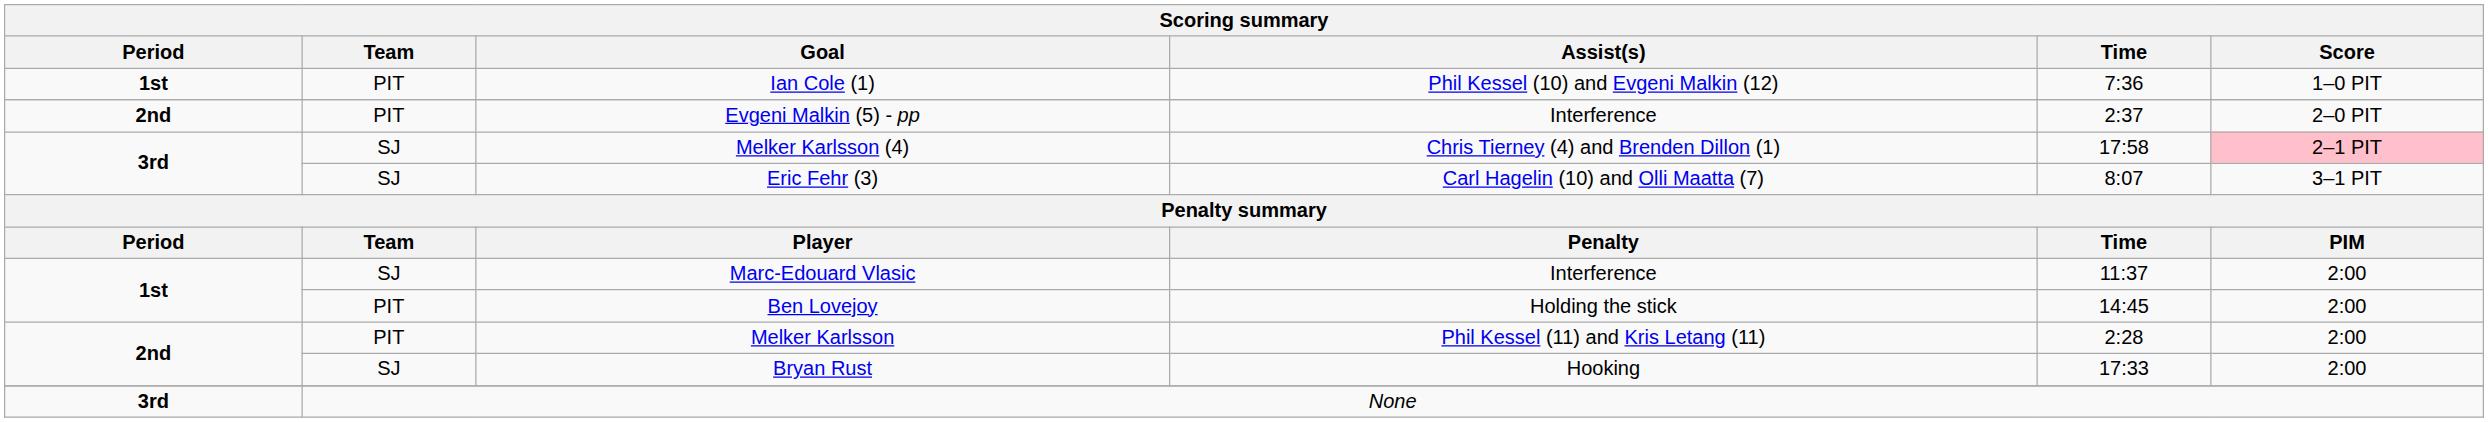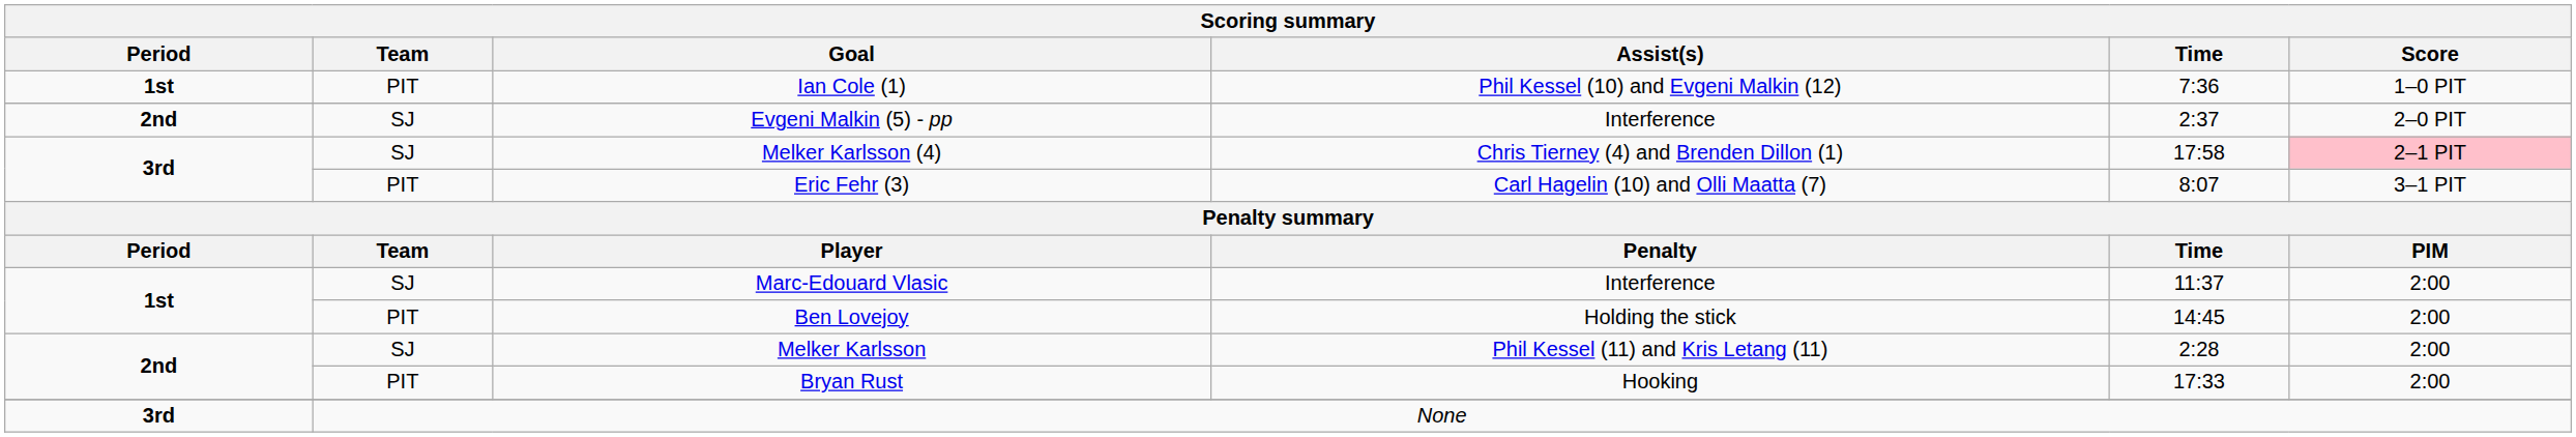Evgeni Malkin (5) - pp | Team: PIT -> SJ
Eric Fehr (3) | Team: SJ -> PIT
Melker Karlsson | Team: PIT -> SJ
Bryan Rust | Team: SJ -> PIT
